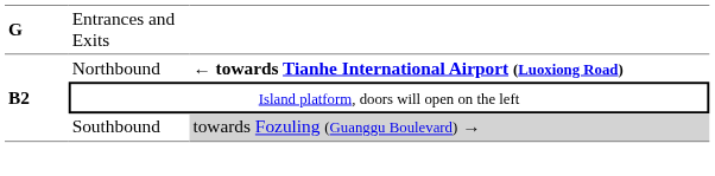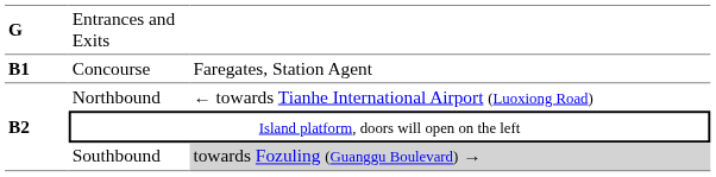+ row: B1 | Concourse | Faregates, Station Agent
Northbound | column 3: bold -> normal
